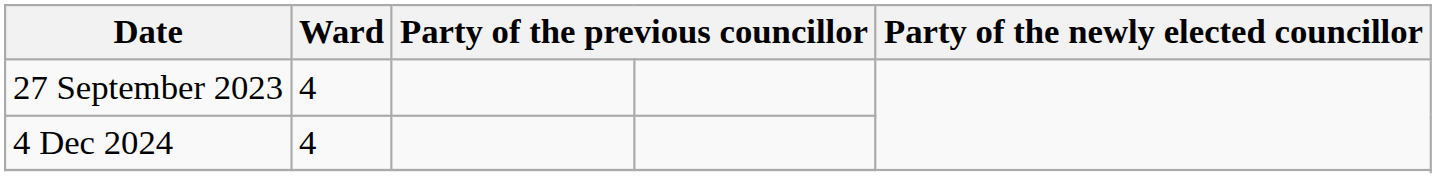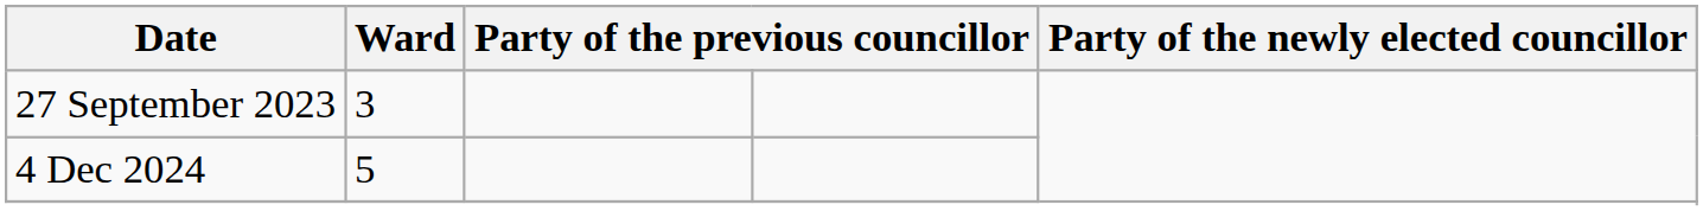27 September 2023 | Ward: 4 -> 3
4 Dec 2024 | Ward: 4 -> 5
